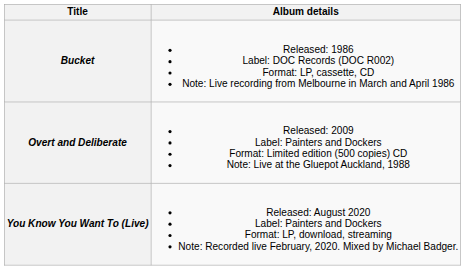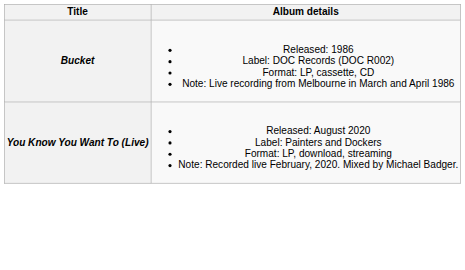- row: Overt and Deliberate | Released: 2009 Label: Painters and Dockers Format: Limited edition (500 copies) CD Note: Live at the Gluepot Auckland, 1988
